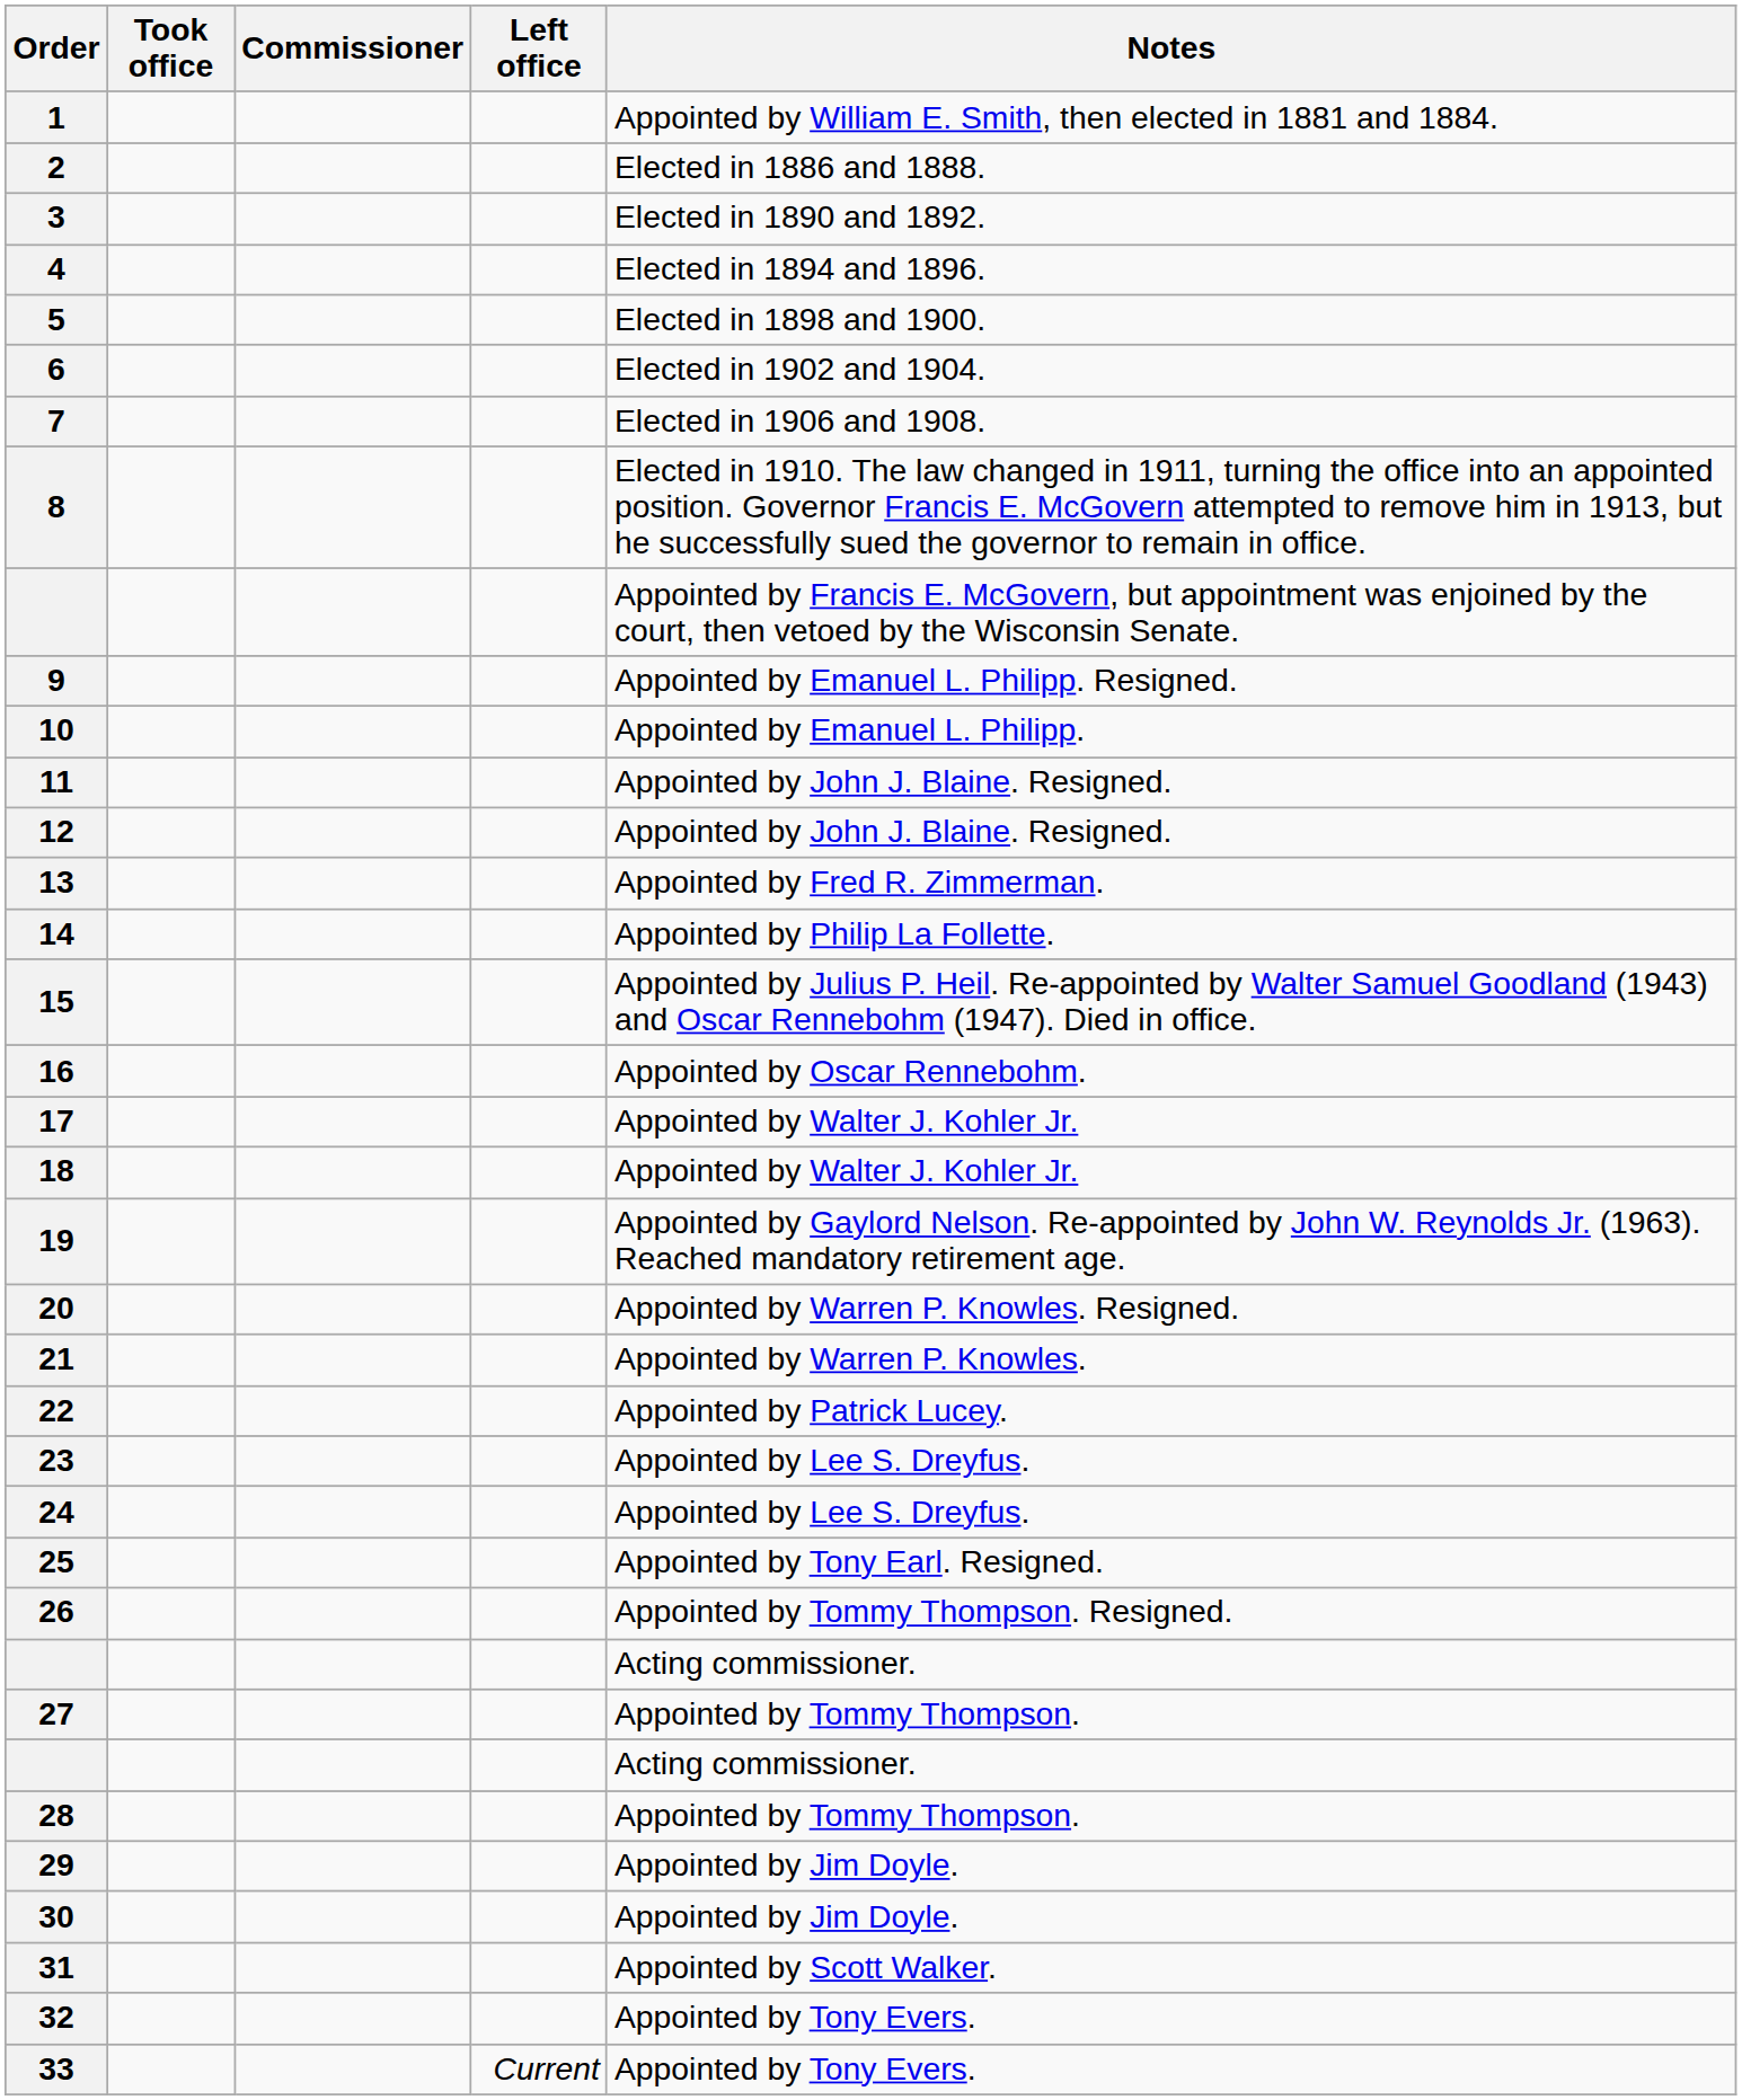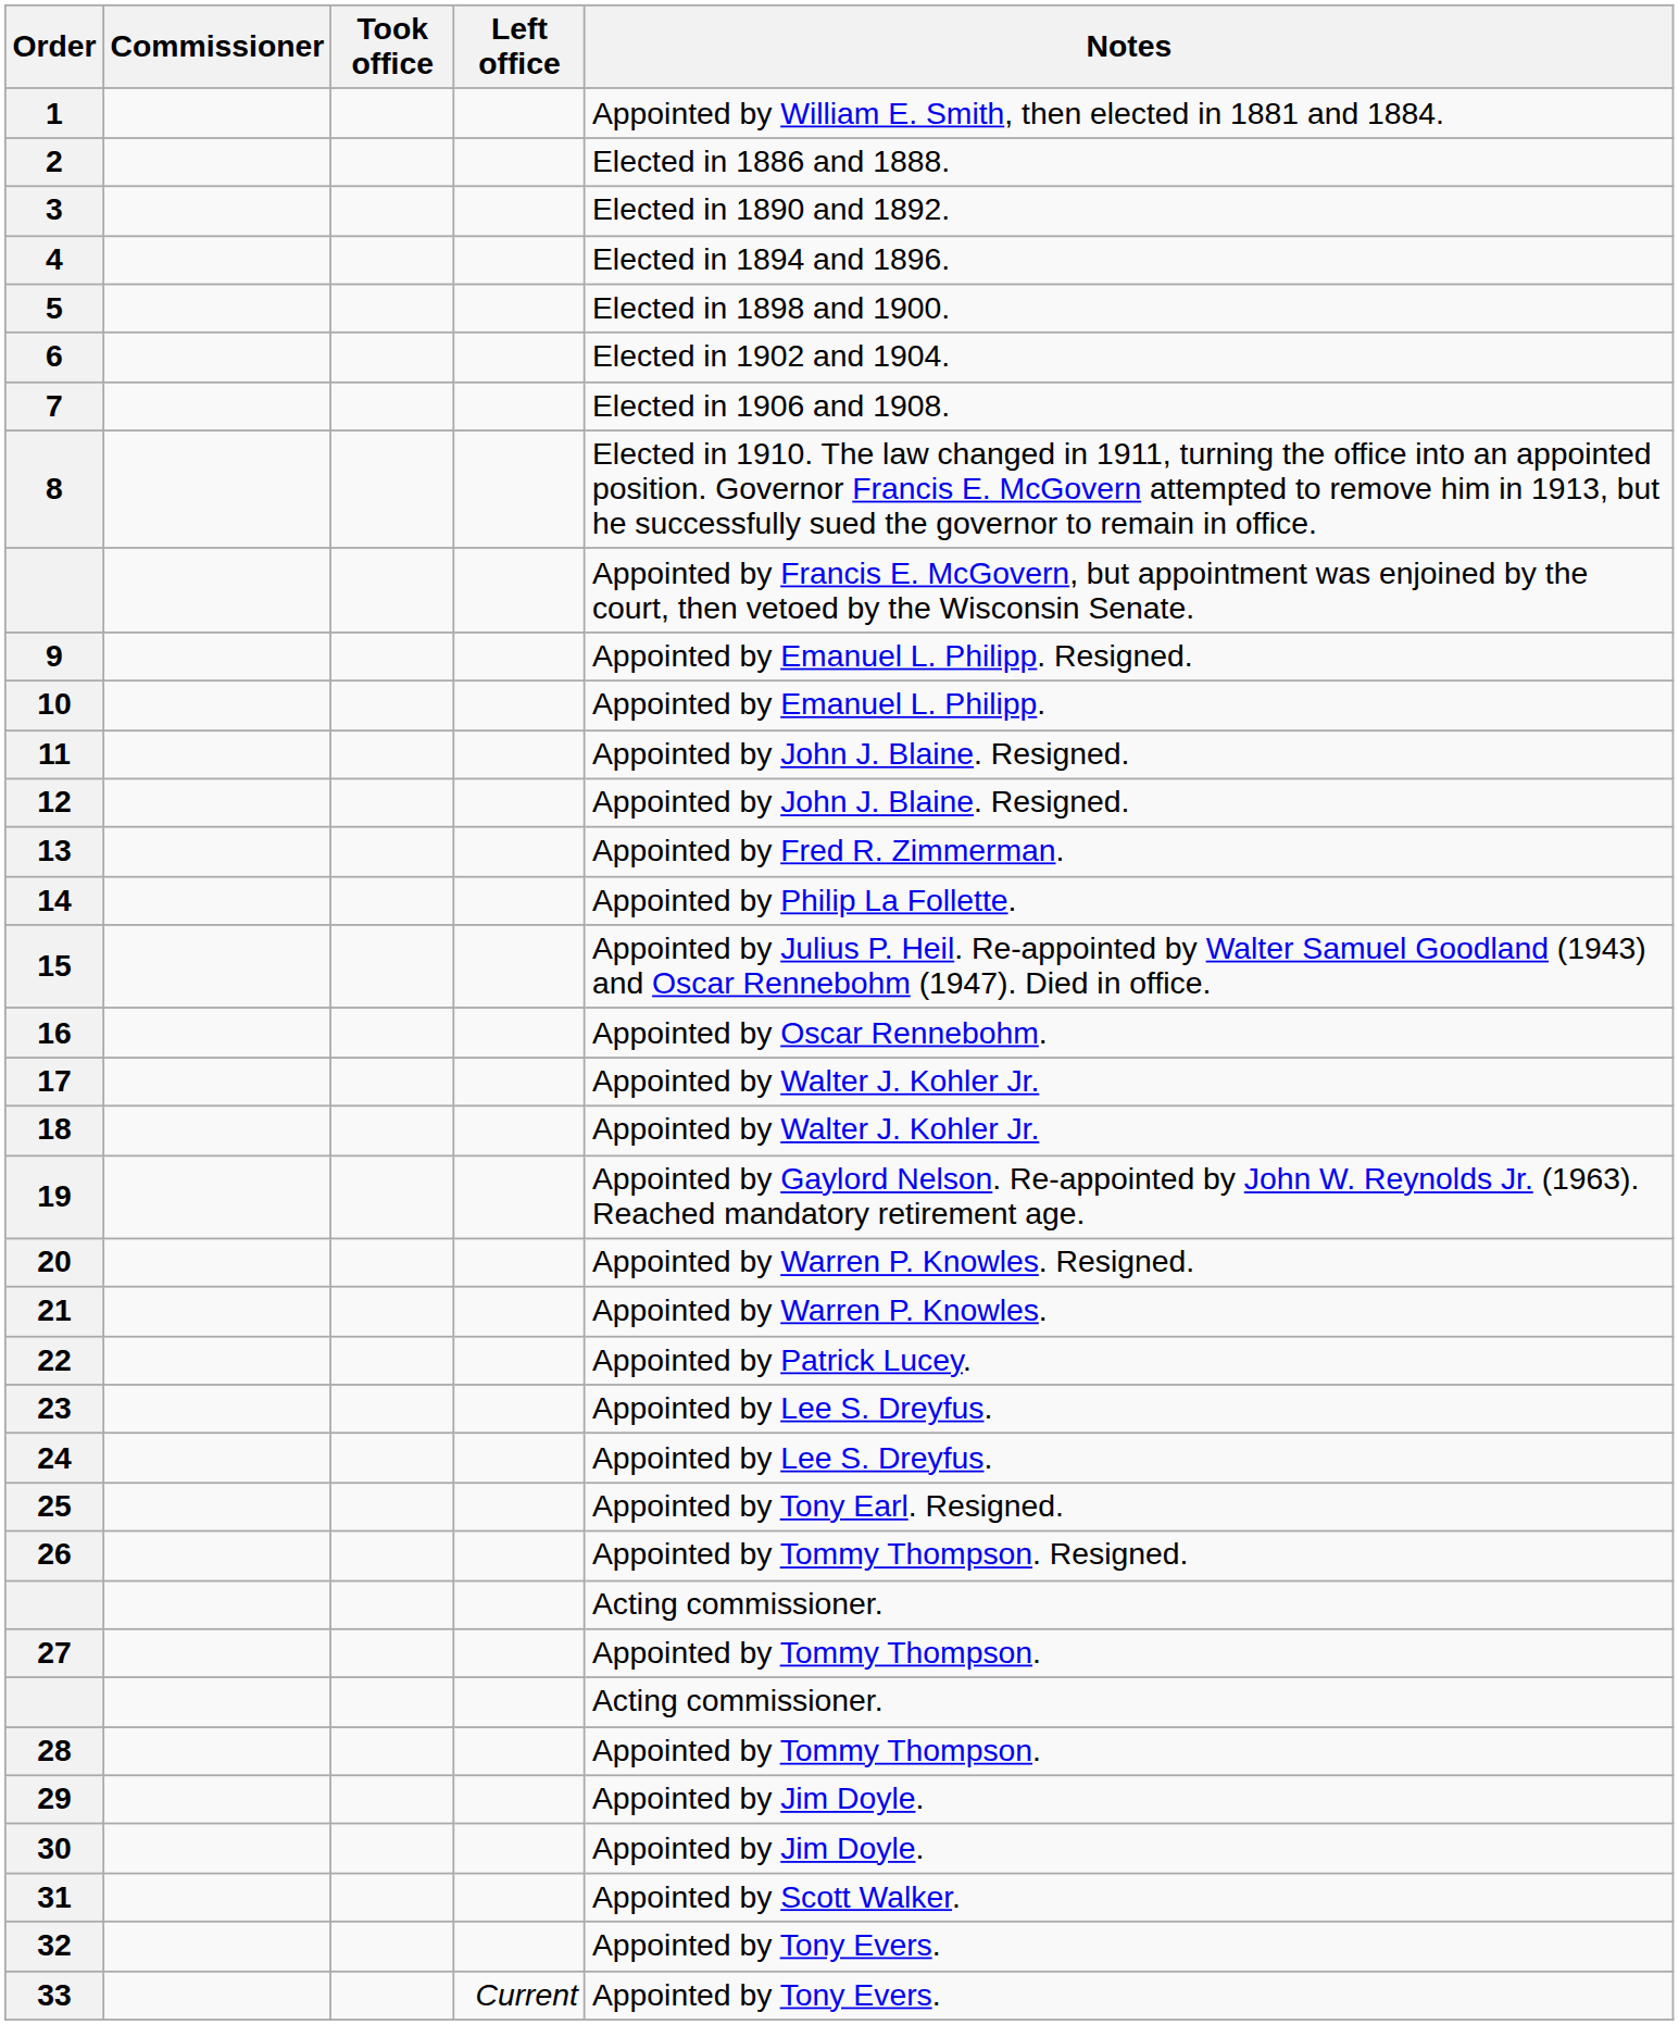columns swapped: Commissioner <-> Took office
